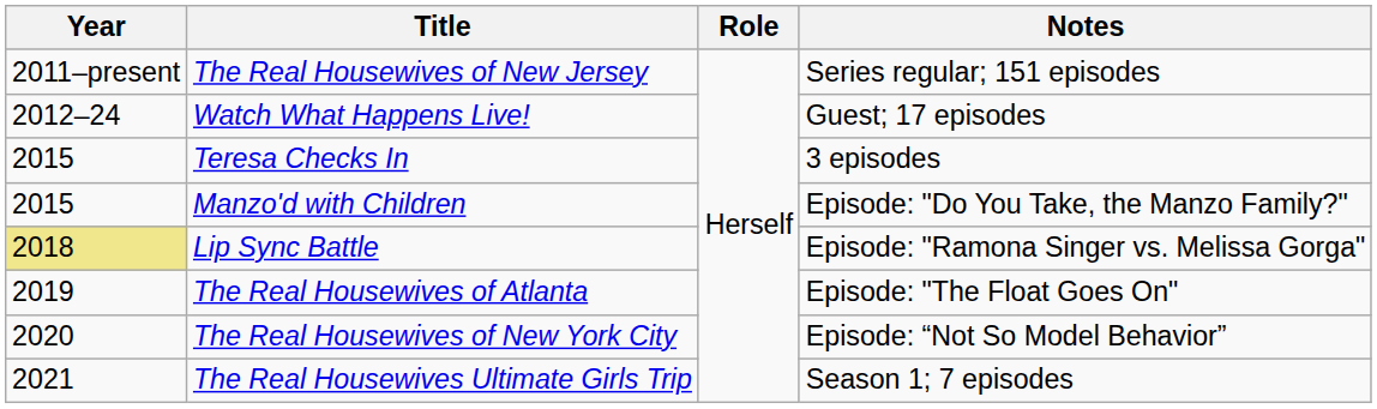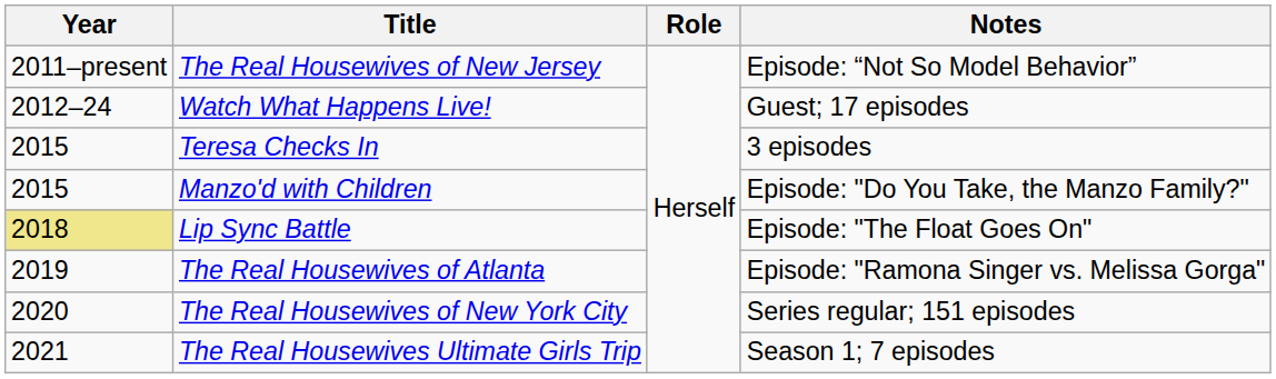The Real Housewives of New Jersey | Notes: Series regular; 151 episodes -> Episode: “Not So Model Behavior”
Lip Sync Battle | Notes: Episode: "Ramona Singer vs. Melissa Gorga" -> Episode: "The Float Goes On"
The Real Housewives of Atlanta | Notes: Episode: "The Float Goes On" -> Episode: "Ramona Singer vs. Melissa Gorga"
The Real Housewives of New York City | Notes: Episode: “Not So Model Behavior” -> Series regular; 151 episodes
